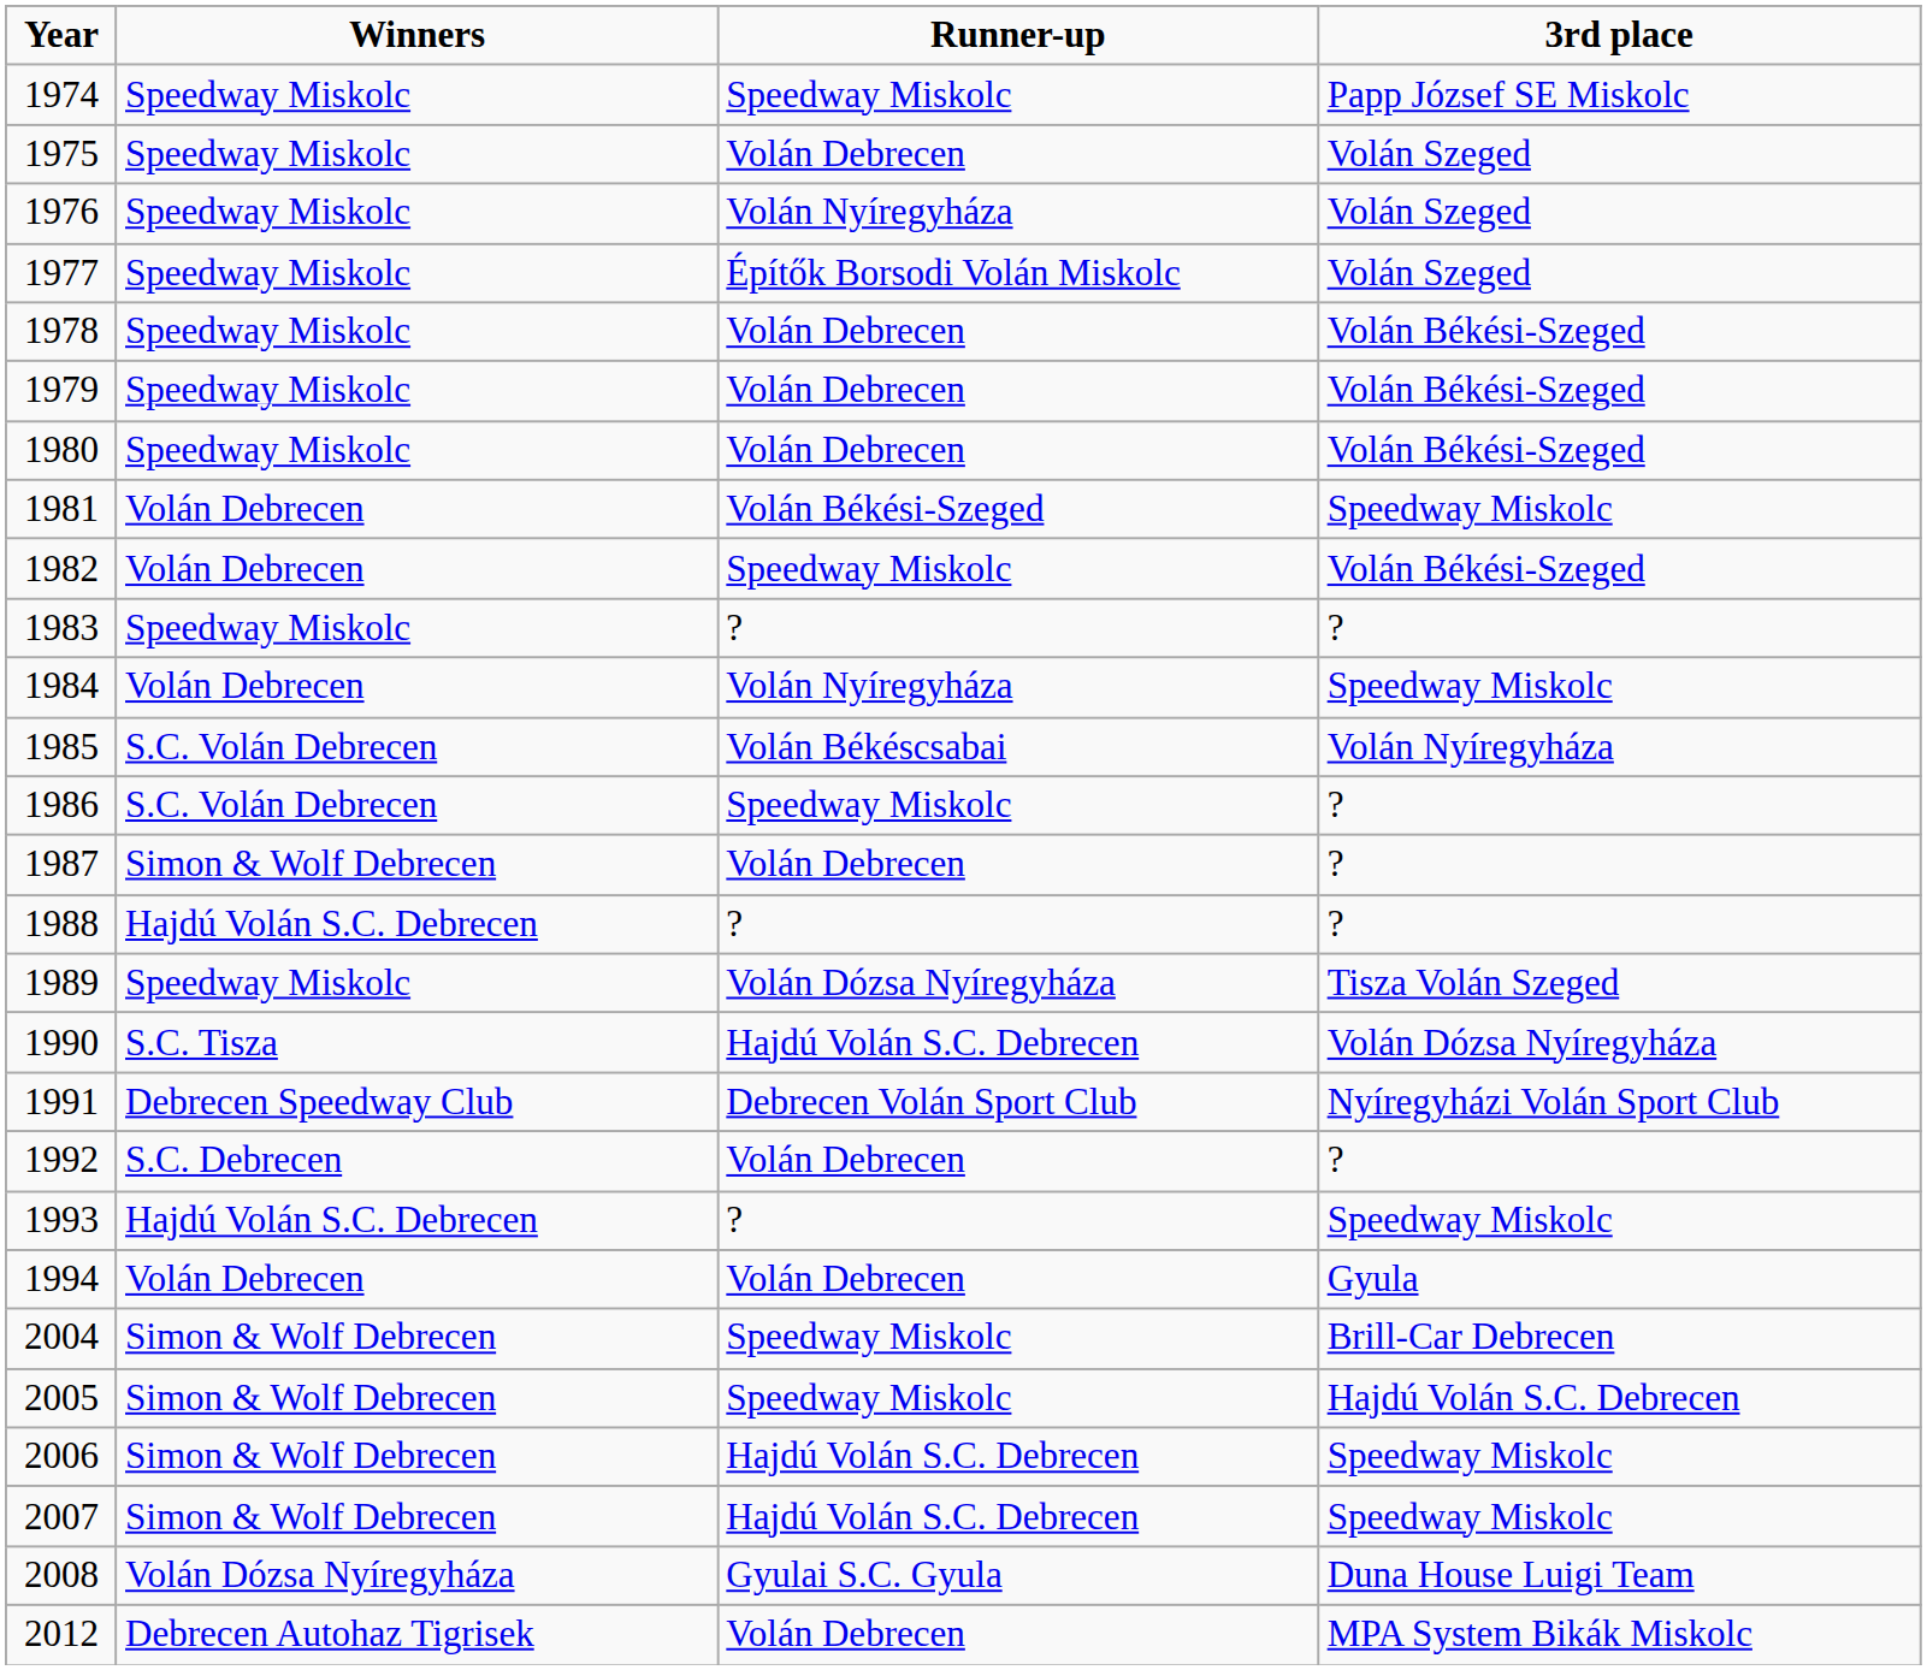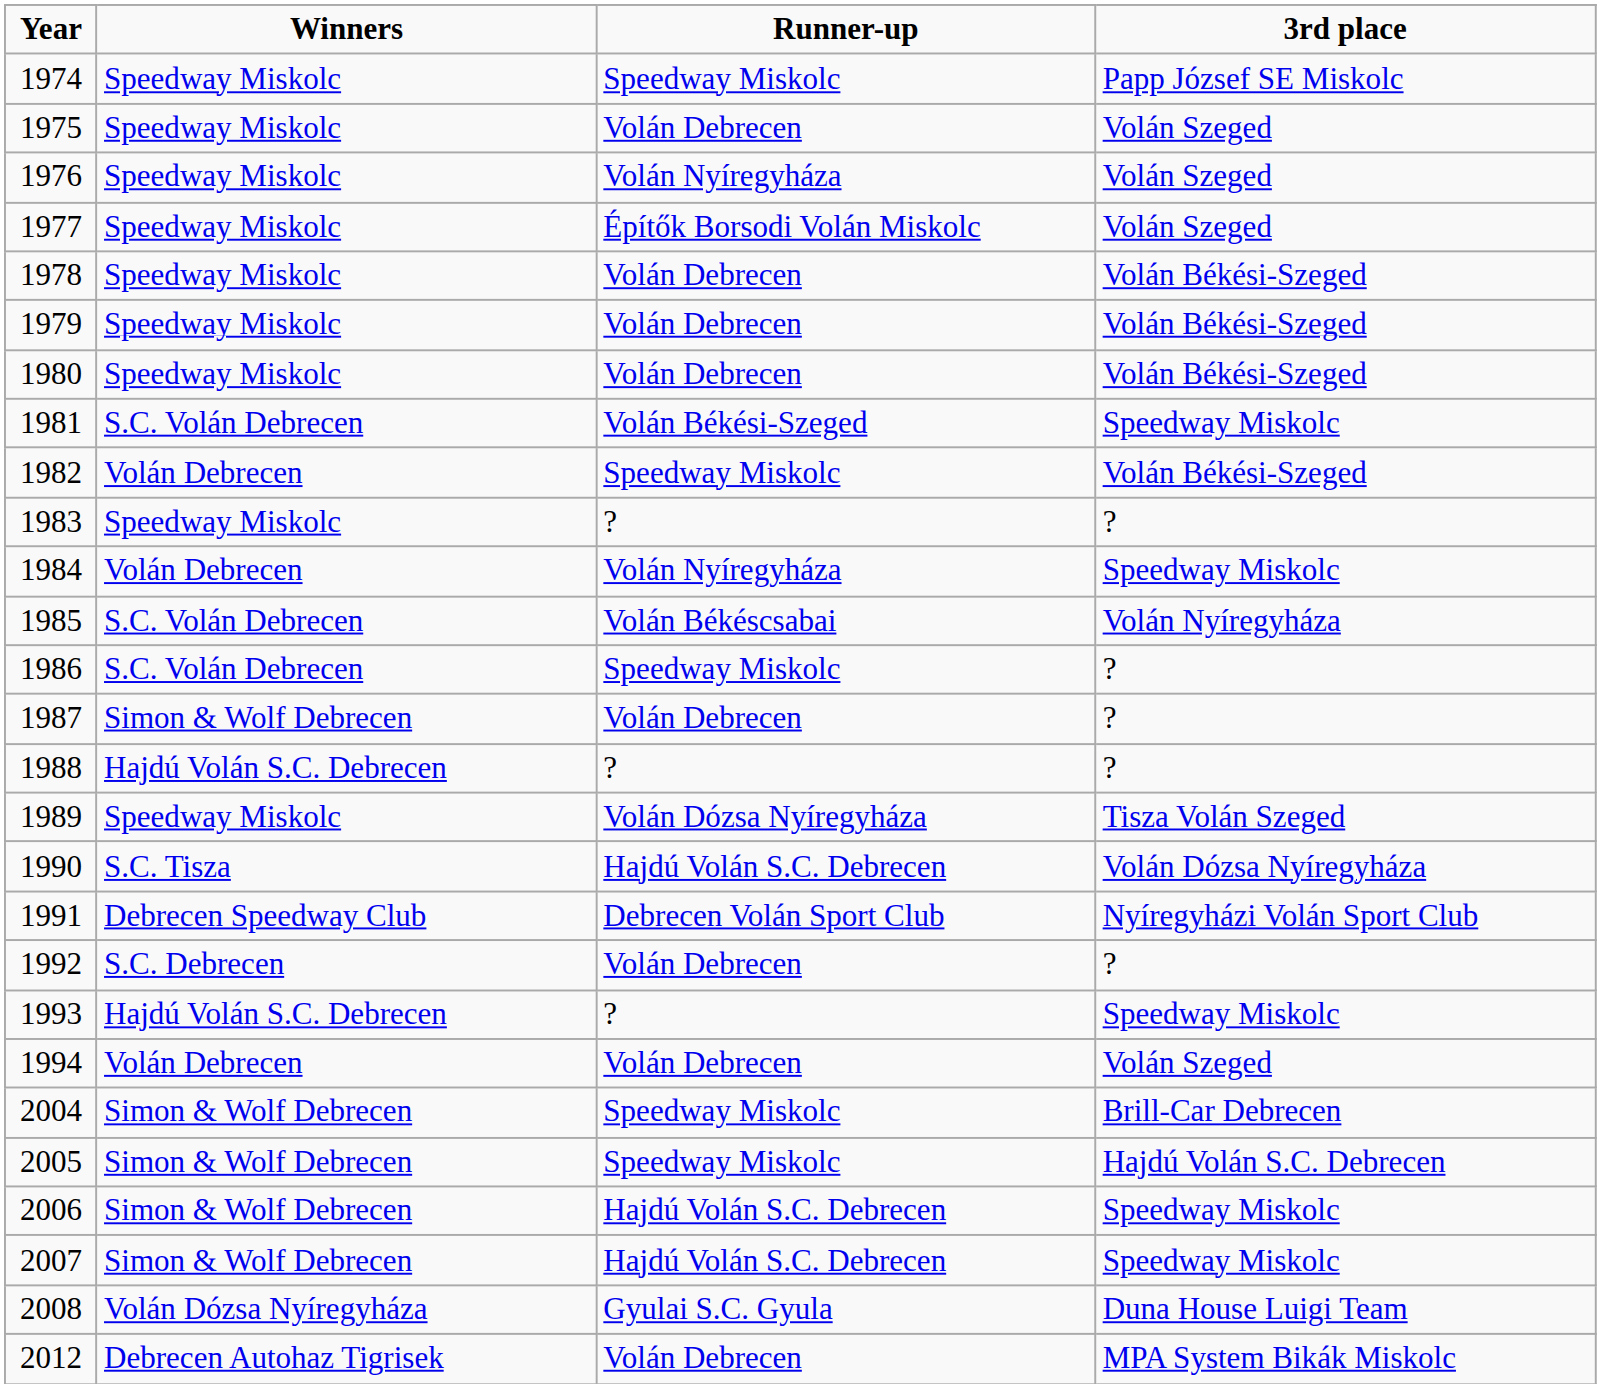1981 | Winners: Volán Debrecen -> S.C. Volán Debrecen
1994 | 3rd place: Gyula -> Volán Szeged
